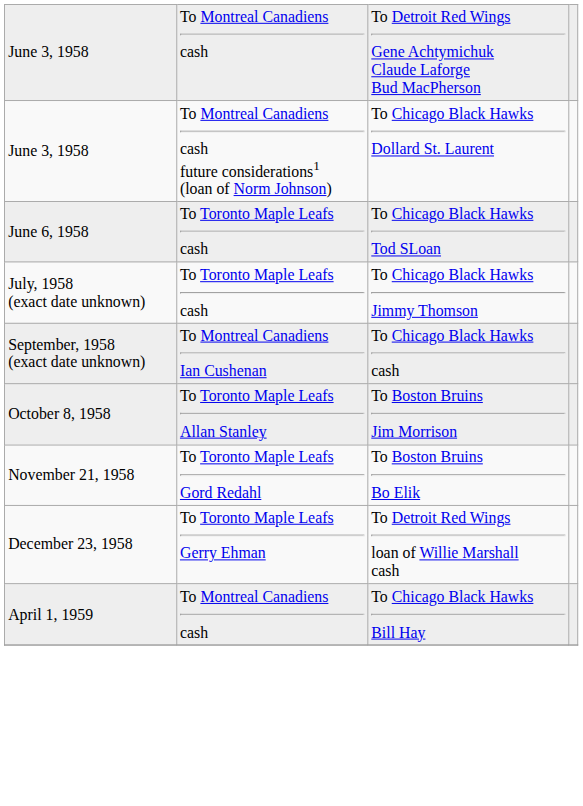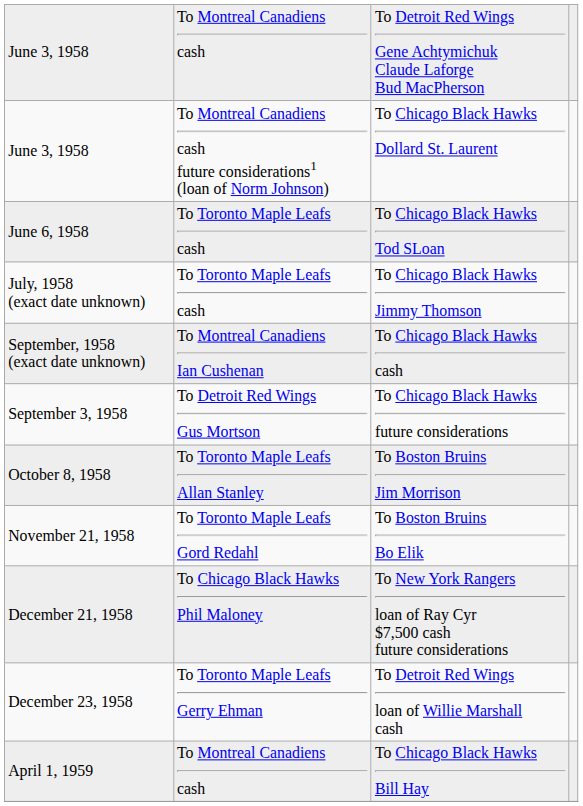+ row: September 3, 1958 | To Detroit Red Wings Gus Mortson | To Chicago Black Hawks future considerations
+ row: December 21, 1958 | To Chicago Black Hawks Phil Maloney | To New York Rangers loan of Ray Cyr $7,500 cash future considerations
